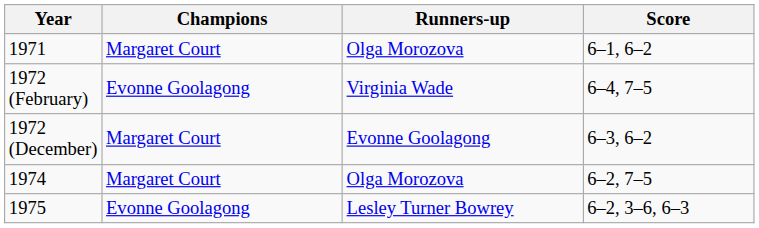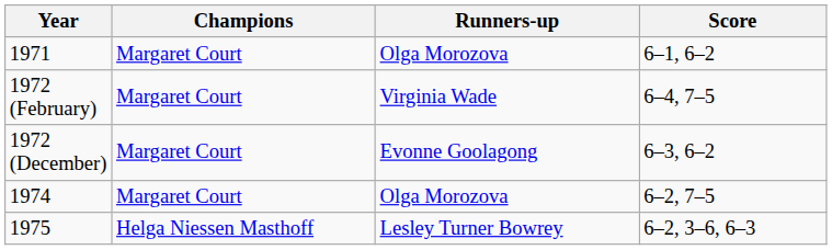1972 (February) | Champions: Evonne Goolagong -> Margaret Court
1975 | Champions: Evonne Goolagong -> Helga Niessen Masthoff
